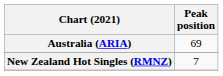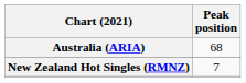Australia (ARIA) | Peak position: 69 -> 68
